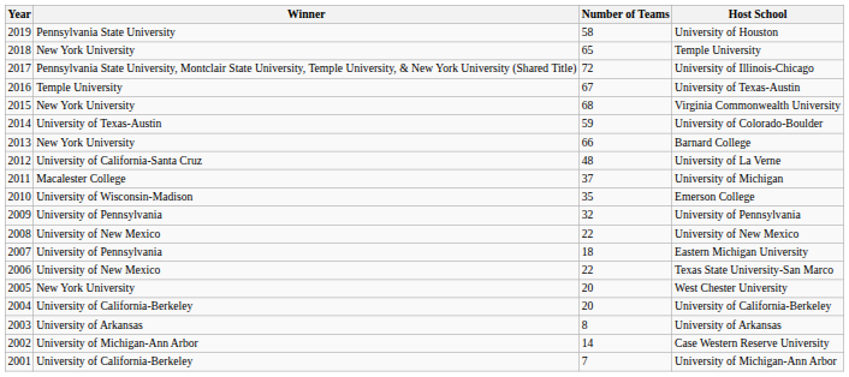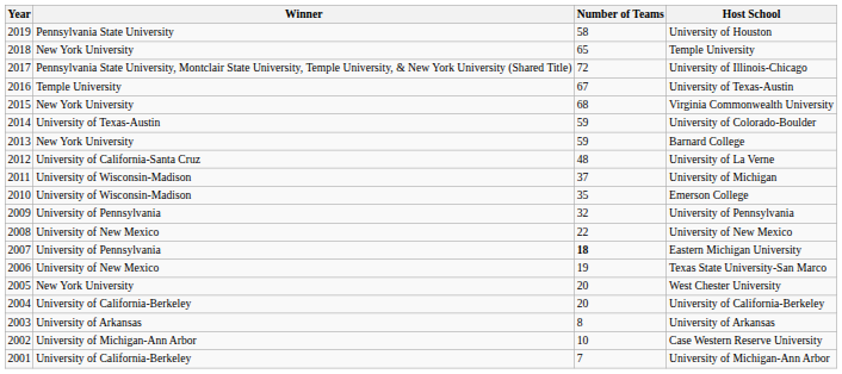Barnard College | Number of Teams: 66 -> 59
University of Michigan | Winner: Macalester College -> University of Wisconsin-Madison
Eastern Michigan University | Number of Teams: normal -> bold
Texas State University-San Marco | Number of Teams: 22 -> 19
Case Western Reserve University | Number of Teams: 14 -> 10
